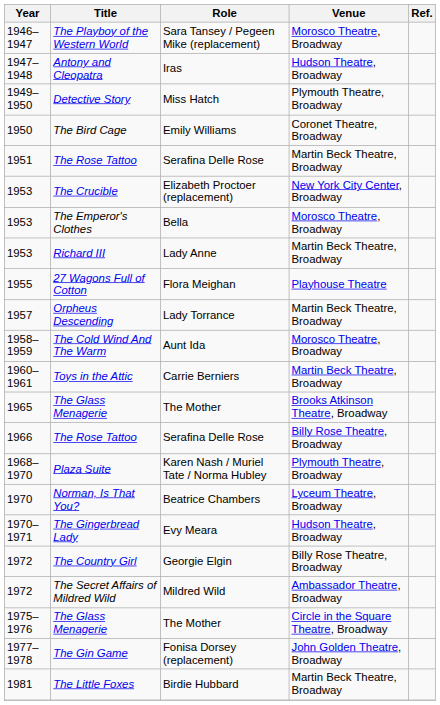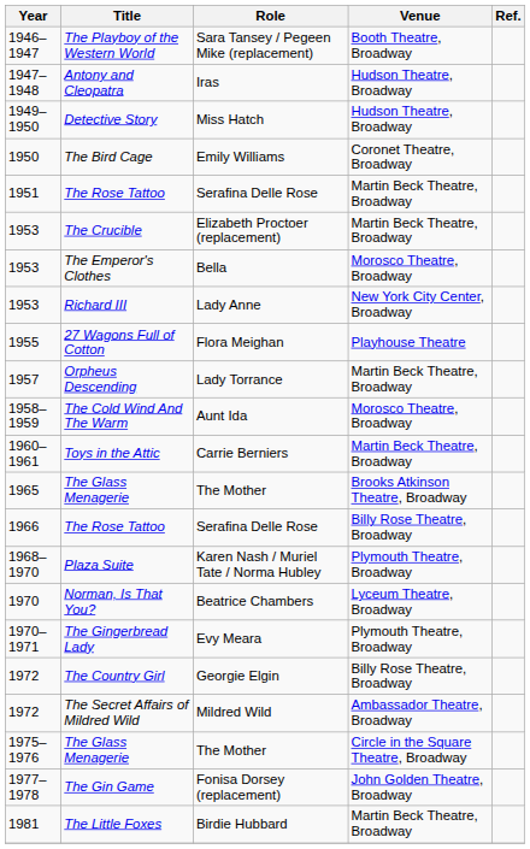The Playboy of the Western World | Venue: Morosco Theatre, Broadway -> Booth Theatre, Broadway
Detective Story | Venue: Plymouth Theatre, Broadway -> Hudson Theatre, Broadway
The Crucible | Venue: New York City Center, Broadway -> Martin Beck Theatre, Broadway
Richard III | Venue: Martin Beck Theatre, Broadway -> New York City Center, Broadway
The Gingerbread Lady | Venue: Hudson Theatre, Broadway -> Plymouth Theatre, Broadway
